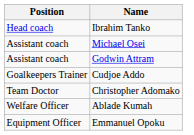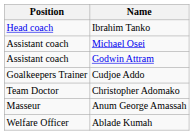+ row: Masseur | Anum George Amassah
- row: Equipment Officer | Emmanuel Opoku
